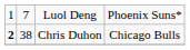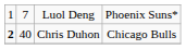Chris Duhon | column 2: 38 -> 40
